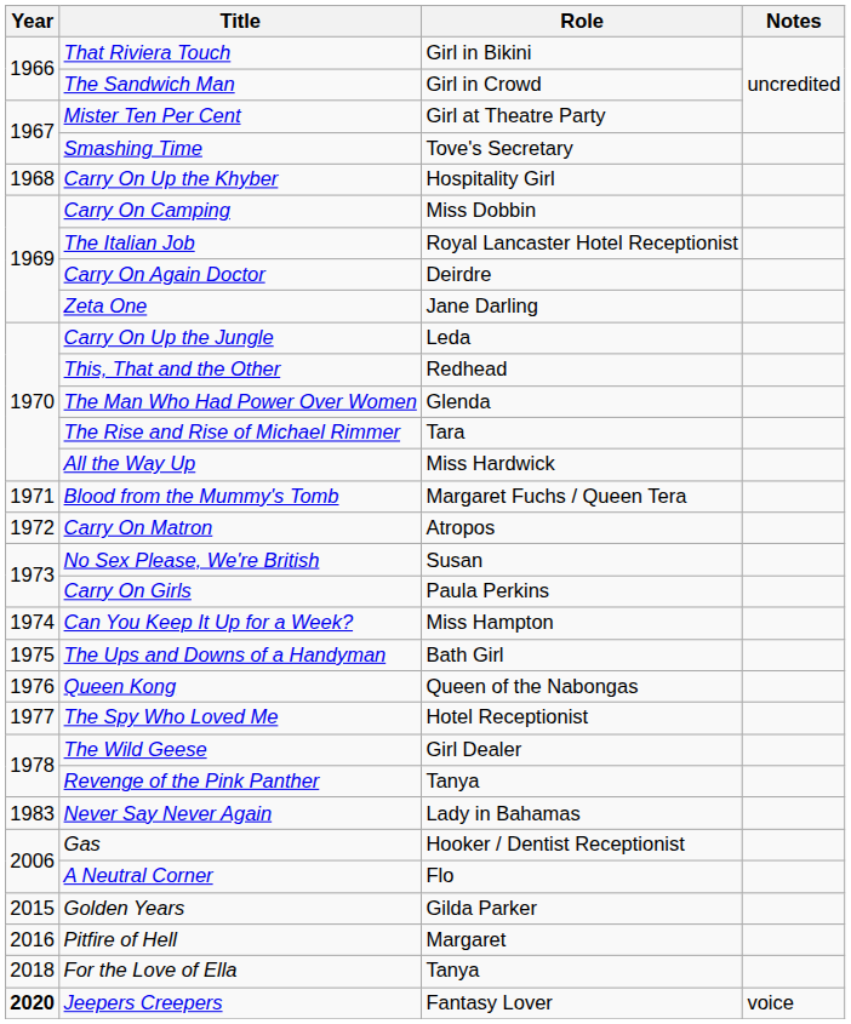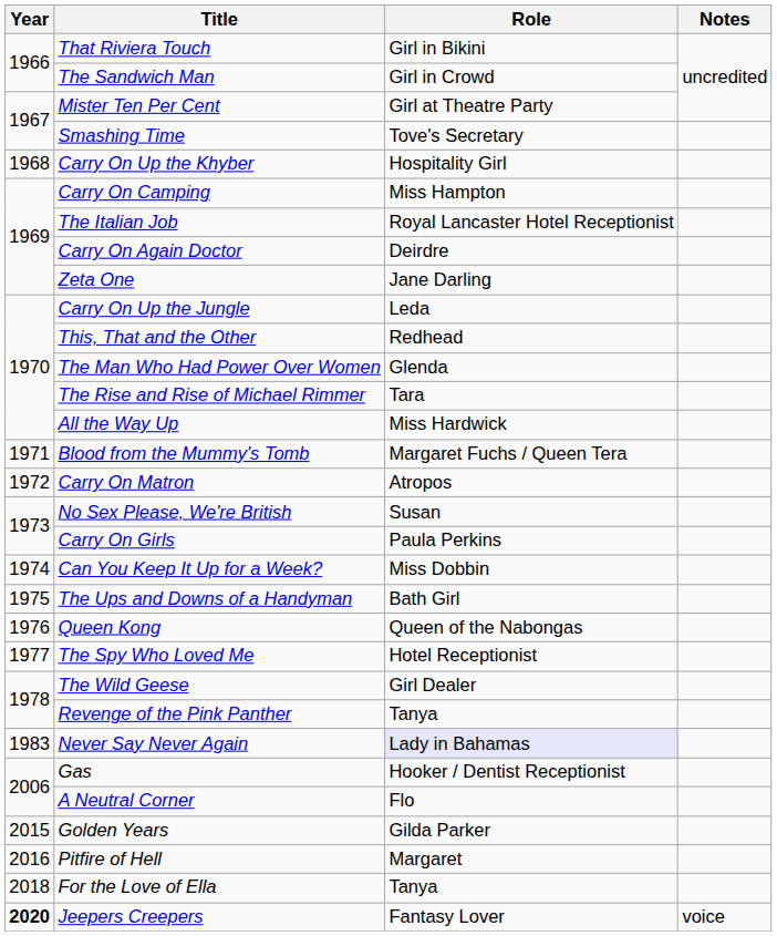Carry On Camping | Role: Miss Dobbin -> Miss Hampton
Can You Keep It Up for a Week? | Role: Miss Hampton -> Miss Dobbin
Never Say Never Again | Role: no background -> lavender background
